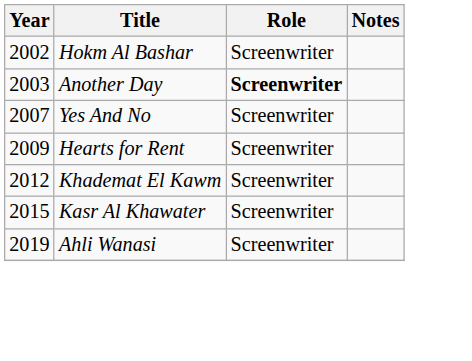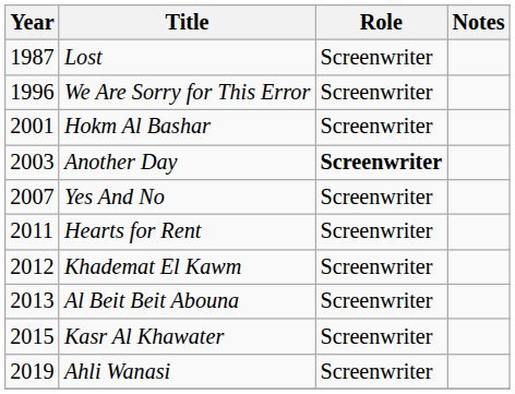+ row: 1987 | Lost | Screenwriter
+ row: 1996 | We Are Sorry for This Error | Screenwriter
Hokm Al Bashar | Year: 2002 -> 2001
Hearts for Rent | Year: 2009 -> 2011
+ row: 2013 | Al Beit Beit Abouna | Screenwriter
